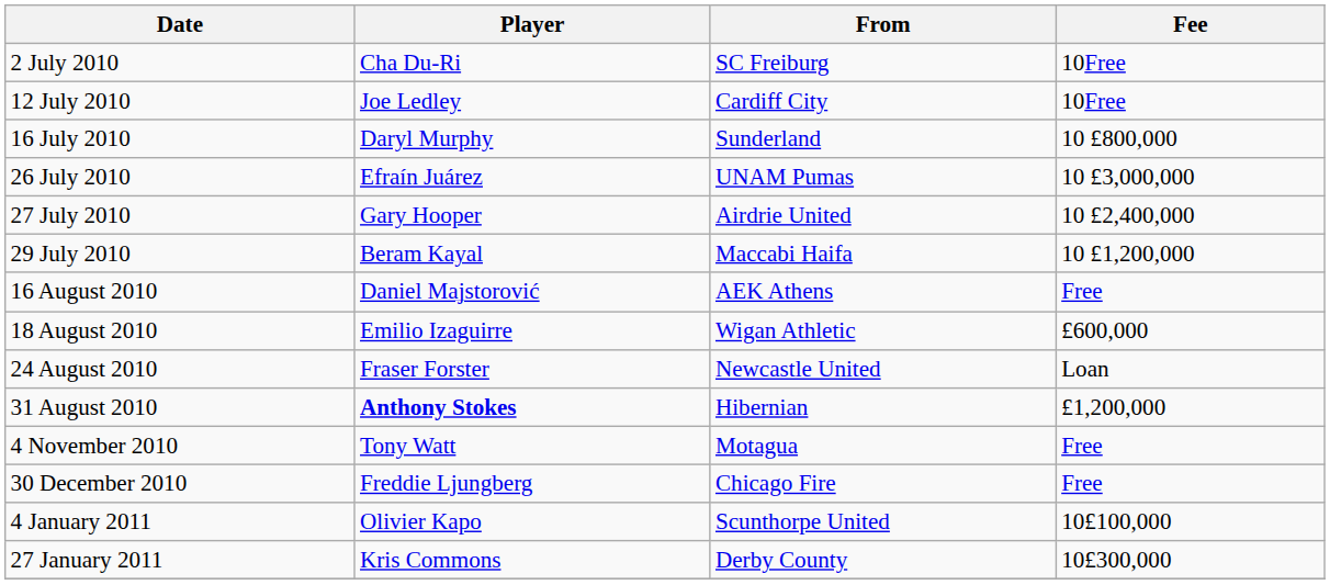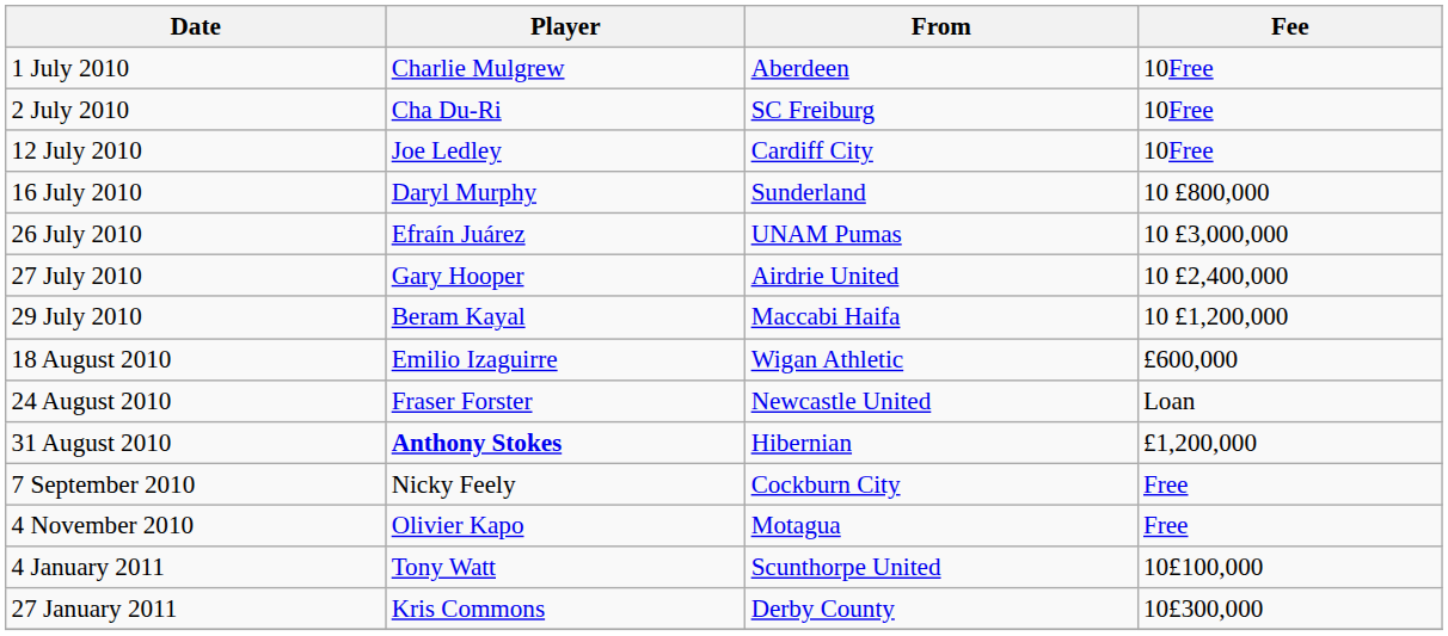+ row: 1 July 2010 | Charlie Mulgrew | Aberdeen | 10Free
- row: 16 August 2010 | Daniel Majstorović | AEK Athens | Free
+ row: 7 September 2010 | Nicky Feely | Cockburn City | Free
4 November 2010 | Player: Tony Watt -> Olivier Kapo
- row: 30 December 2010 | Freddie Ljungberg | Chicago Fire | Free
4 January 2011 | Player: Olivier Kapo -> Tony Watt
